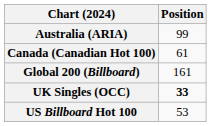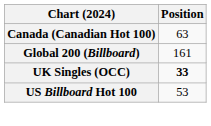- row: Australia (ARIA) | 99
Canada (Canadian Hot 100) | Position: 61 -> 63
